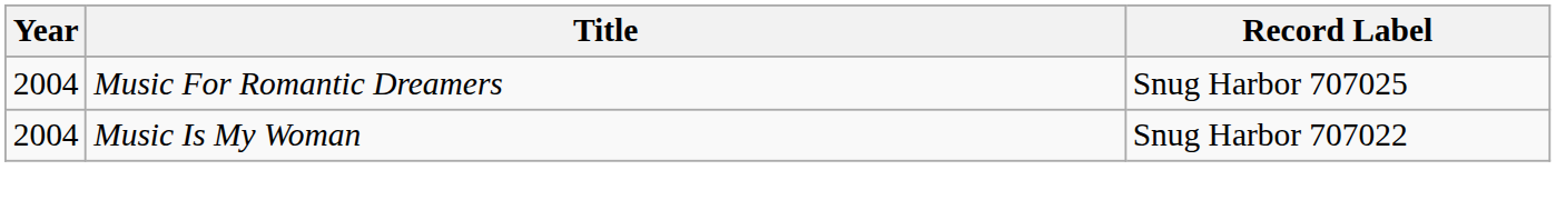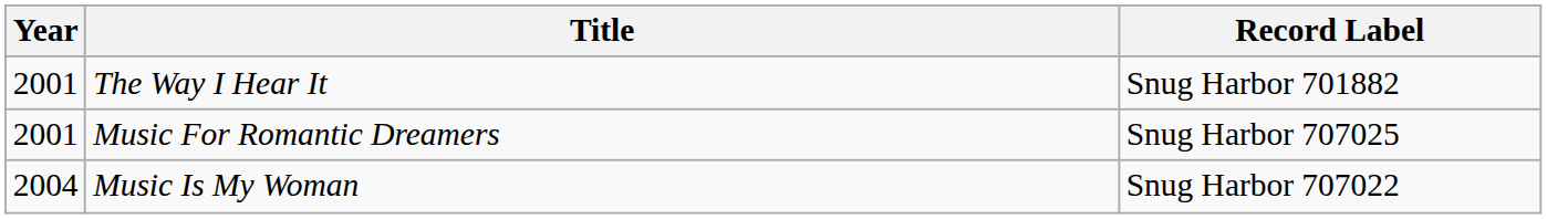+ row: 2001 | The Way I Hear It | Snug Harbor 701882
Music For Romantic Dreamers | Year: 2004 -> 2001
